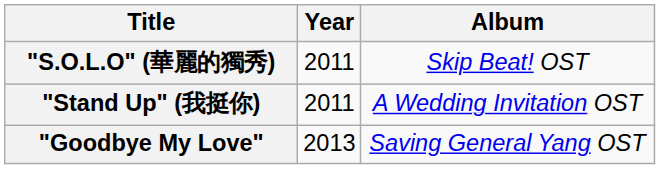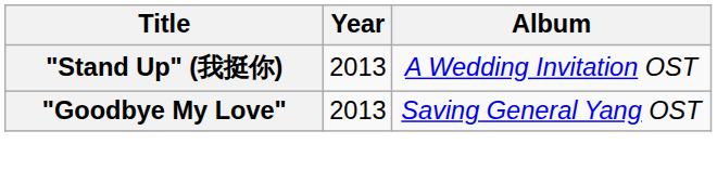- row: "S.O.L.O" (華麗的獨秀) | 2011 | Skip Beat! OST
"Stand Up" (我挺你) | Year: 2011 -> 2013
